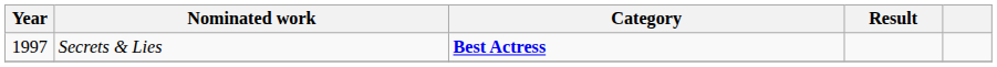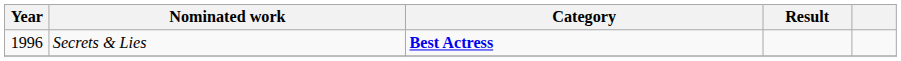Secrets & Lies | Year: 1997 -> 1996
